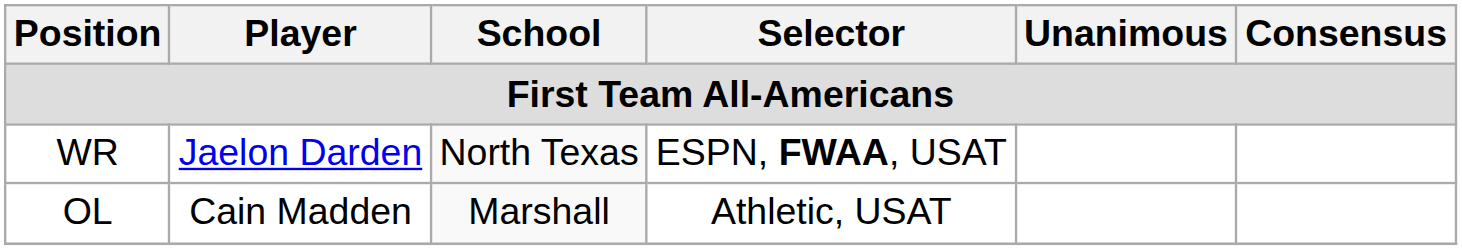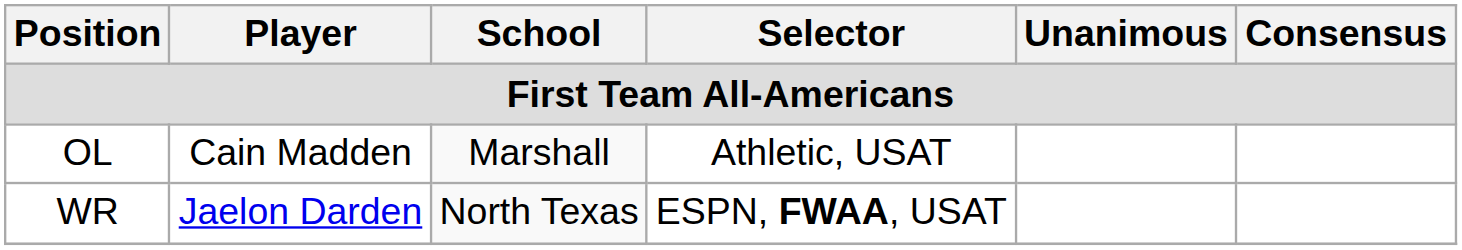rows swapped: WR <-> OL
